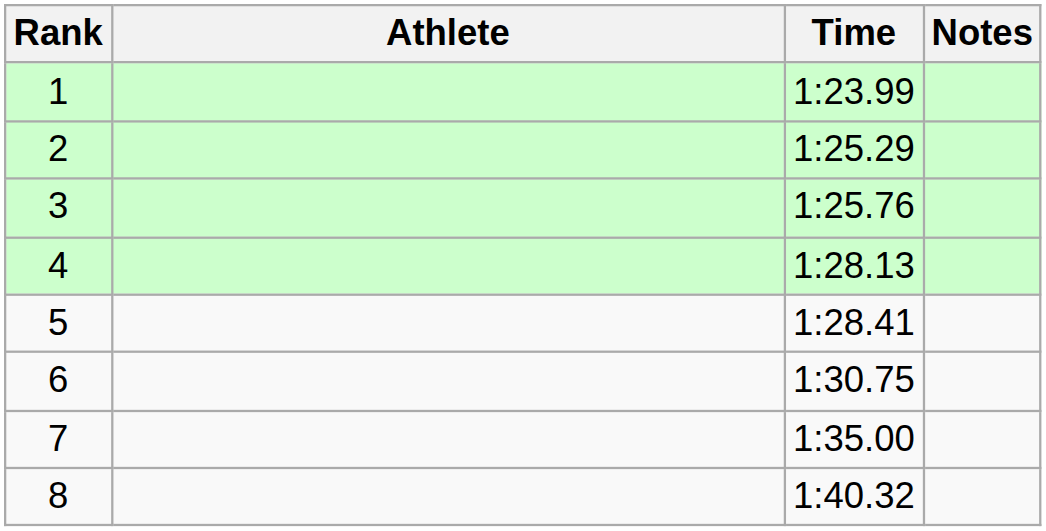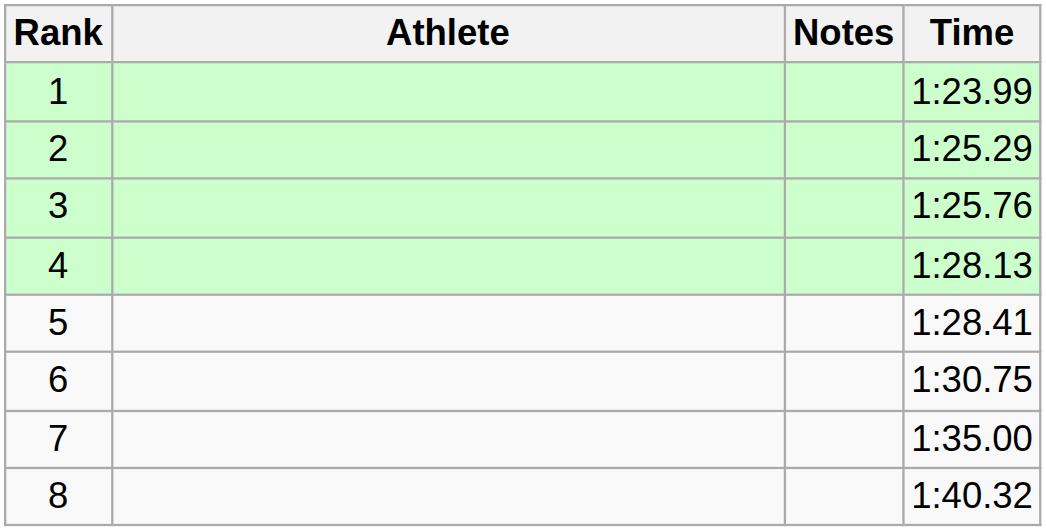columns swapped: Time <-> Notes
